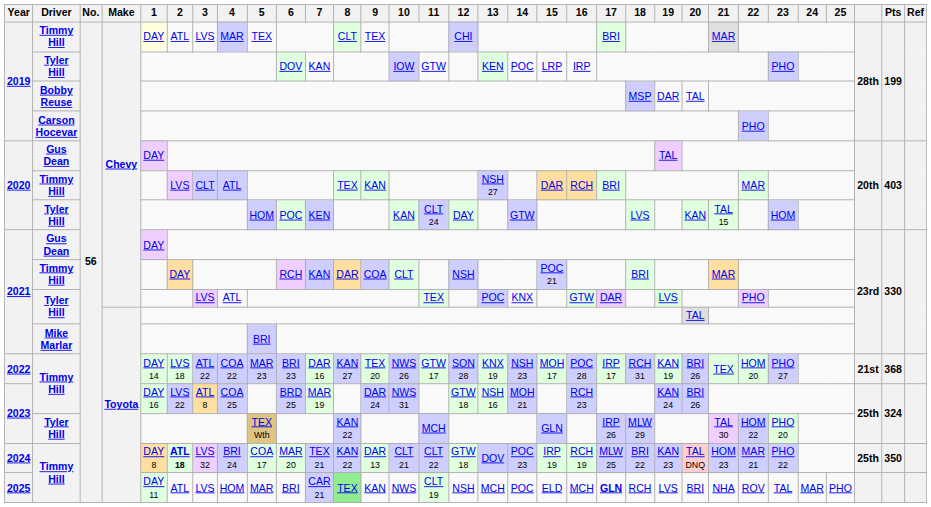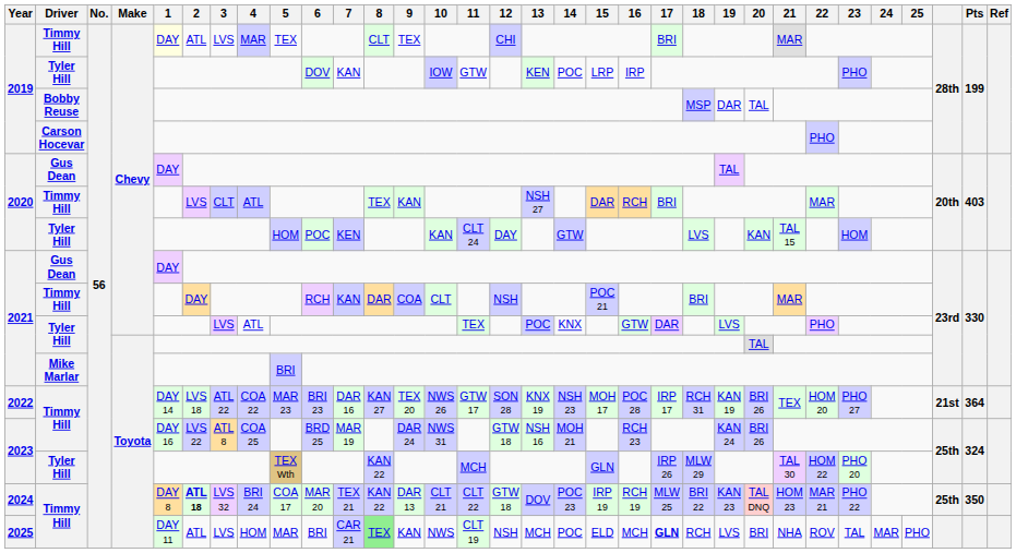2022 | Pts: 368 -> 364
